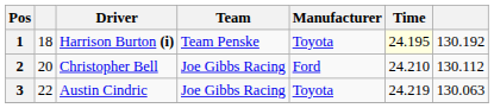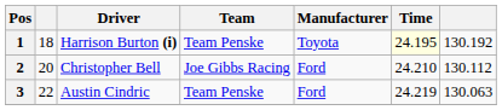3 | Team: Joe Gibbs Racing -> Team Penske
3 | Manufacturer: Toyota -> Ford
